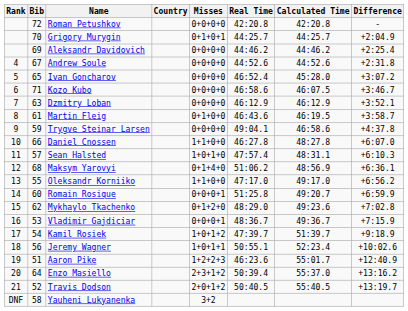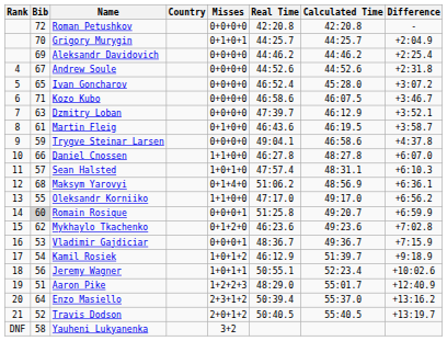Dzmitry Loban | Real Time: 46:12.9 -> 47:39.7
Romain Rosique | Bib: no background -> lightgrey background
Mykhaylo Tkachenko | Real Time: 48:29.0 -> 46:23.6
Kamil Rosiek | Real Time: 47:39.7 -> 46:12.9
Aaron Pike | Real Time: 46:23.6 -> 48:29.0
